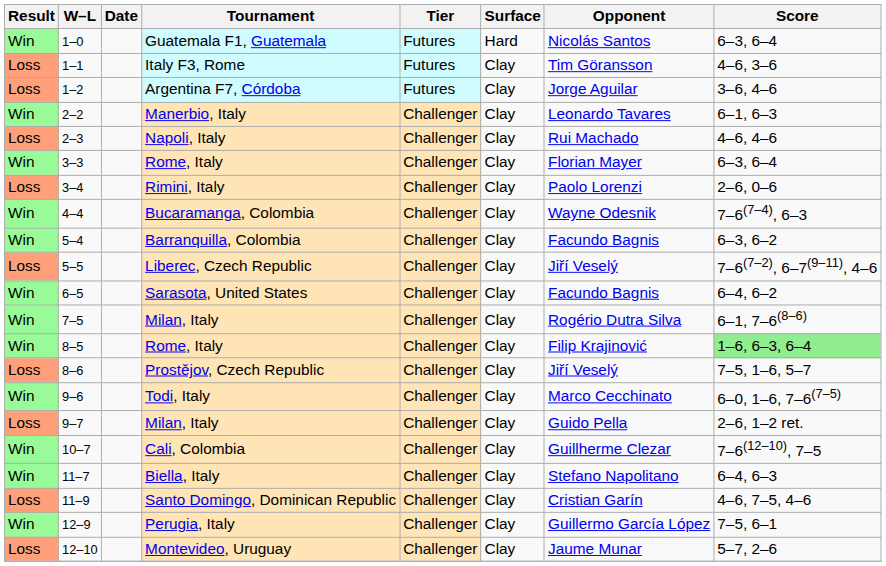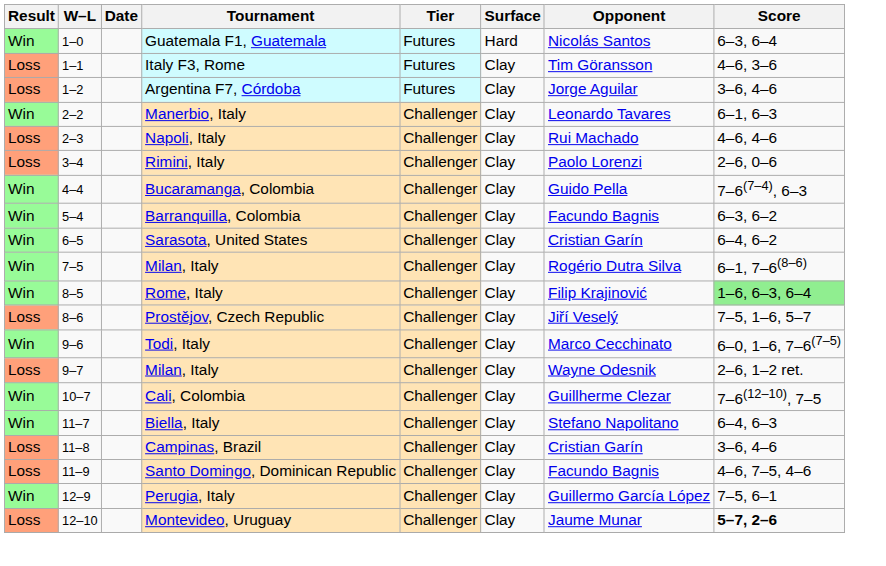- row: Win | 3–3 | Rome, Italy | Challenger | Clay | Florian Mayer | 6–3, 6–4
Bucaramanga, Colombia | Opponent: Wayne Odesnik -> Guido Pella
- row: Loss | 5–5 | Liberec, Czech Republic | Challenger | Clay | Jiří Veselý | 7–6(7–2), 6–7(9–11), 4–6
Sarasota, United States | Opponent: Facundo Bagnis -> Cristian Garín
9–7 / Milan, Italy | Opponent: Guido Pella -> Wayne Odesnik
+ row: Loss | 11–8 | Campinas, Brazil | Challenger | Clay | Cristian Garín | 3–6, 4–6
Santo Domingo, Dominican Republic | Opponent: Cristian Garín -> Facundo Bagnis
Montevideo, Uruguay | Score: normal -> bold
